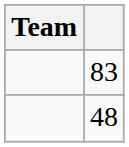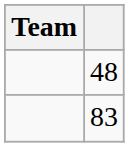rows swapped: 83 <-> 48
